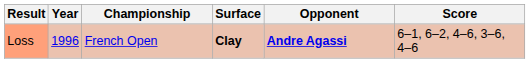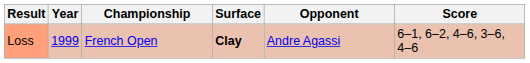Loss | Year: 1996 -> 1999
Loss | Opponent: bold -> normal
